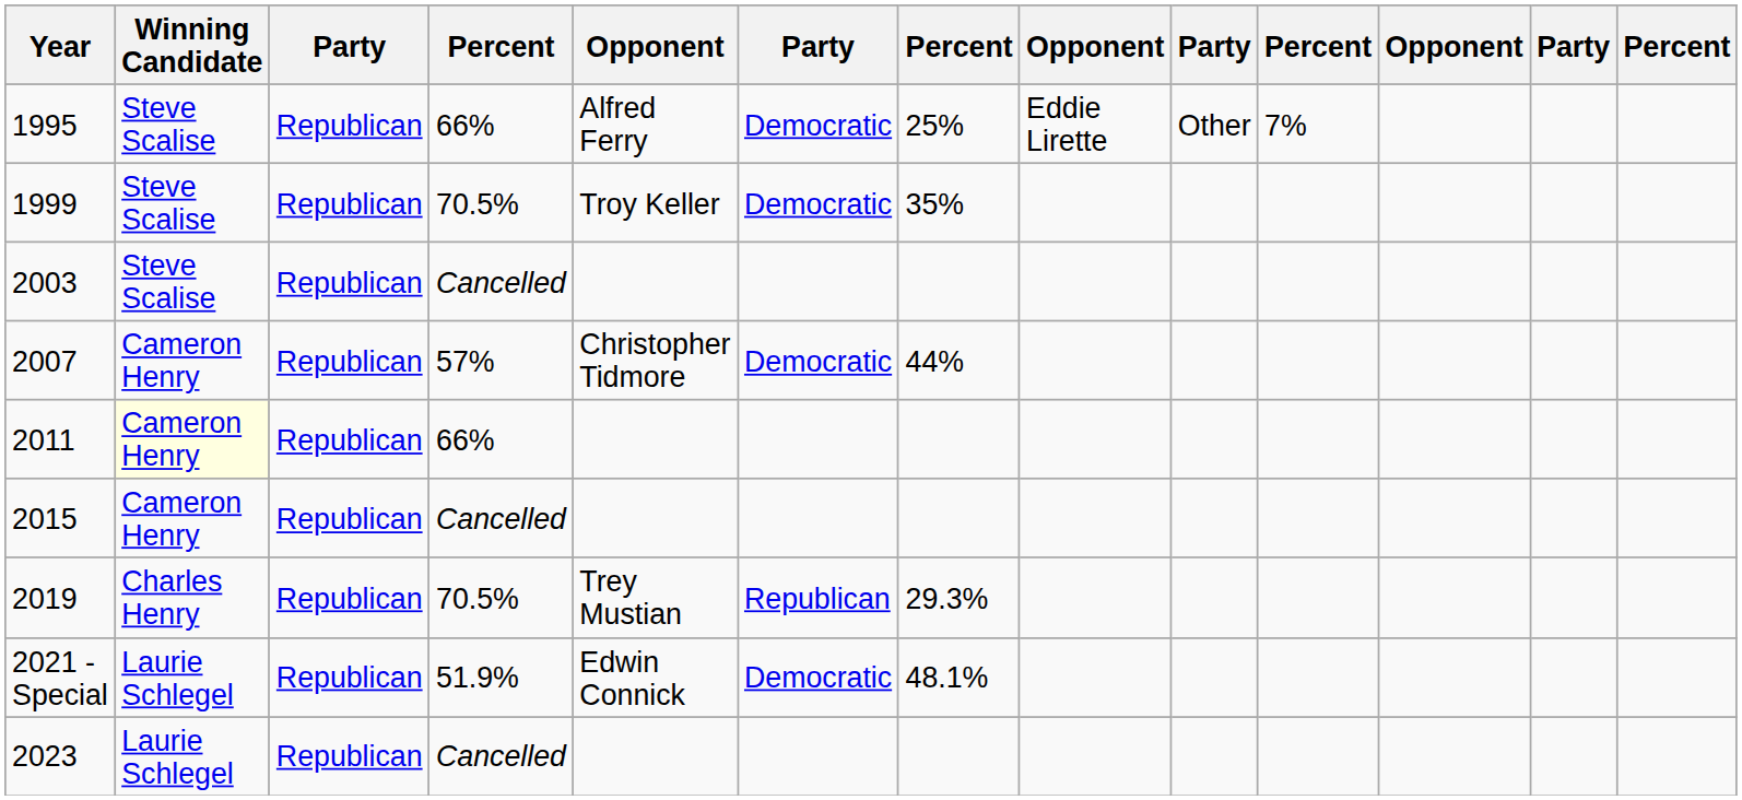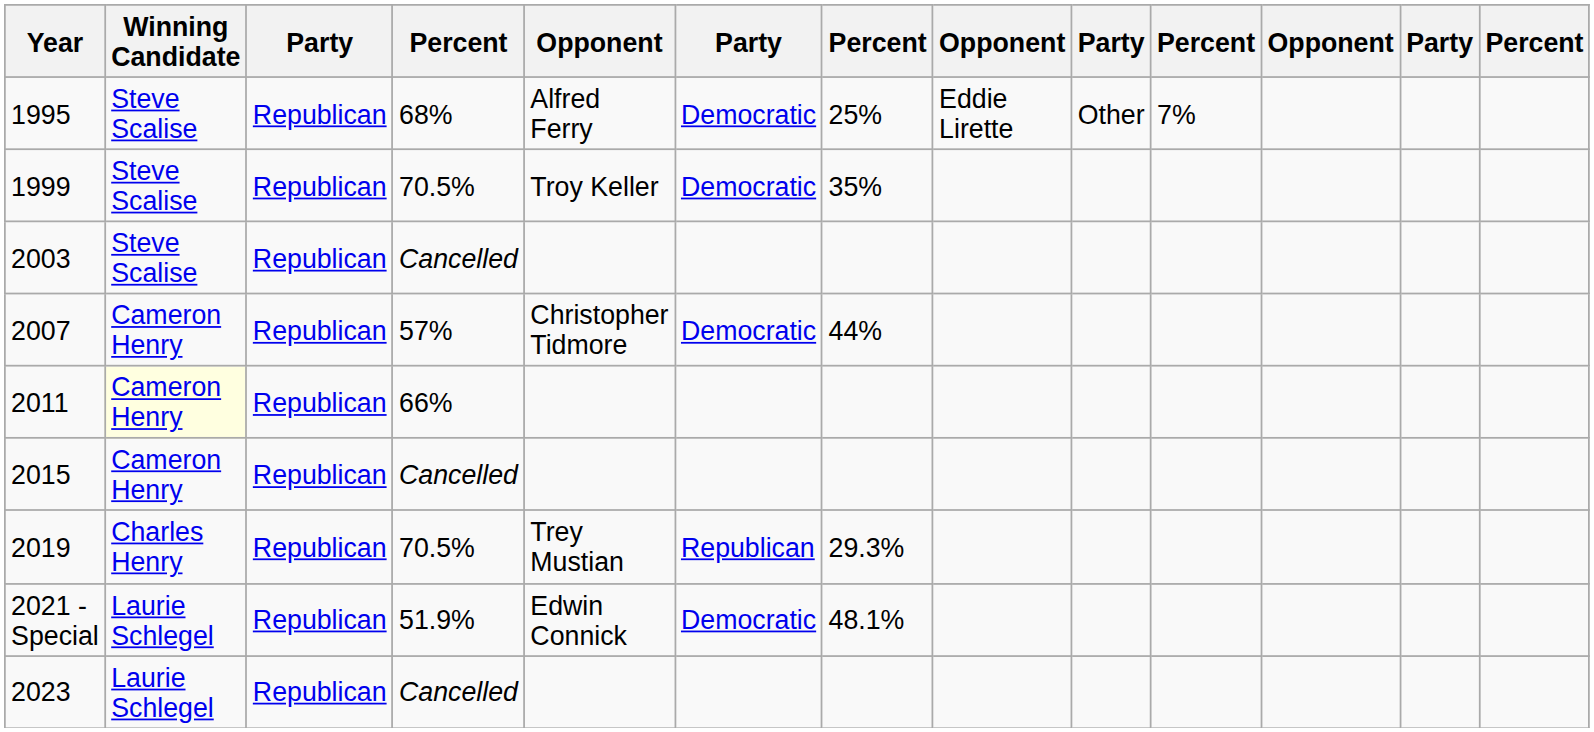1995 | column 4: 66% -> 68%
